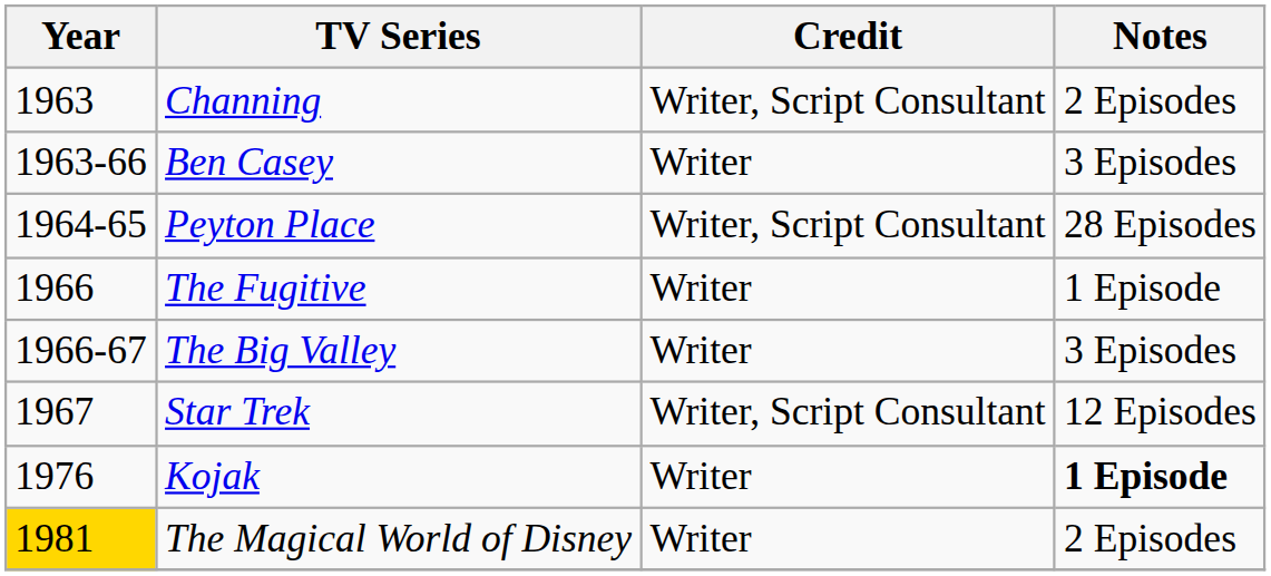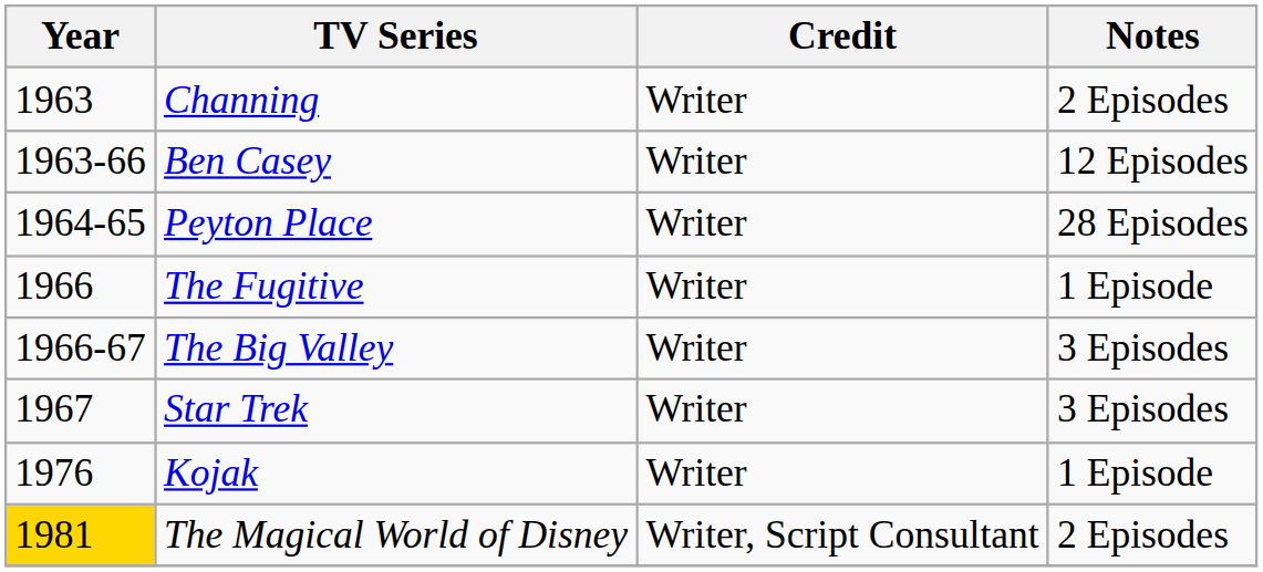Channing | Credit: Writer, Script Consultant -> Writer
Ben Casey | Notes: 3 Episodes -> 12 Episodes
Peyton Place | Credit: Writer, Script Consultant -> Writer
Star Trek | Credit: Writer, Script Consultant -> Writer
Star Trek | Notes: 12 Episodes -> 3 Episodes
Kojak | Notes: bold -> normal
The Magical World of Disney | Credit: Writer -> Writer, Script Consultant
